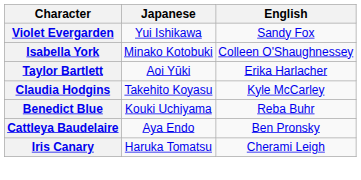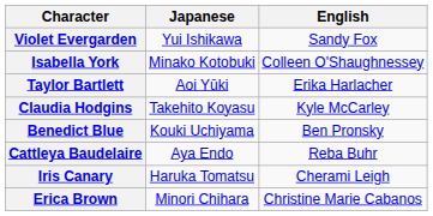Benedict Blue | English: Reba Buhr -> Ben Pronsky
Cattleya Baudelaire | English: Ben Pronsky -> Reba Buhr
+ row: Erica Brown | Minori Chihara | Christine Marie Cabanos
